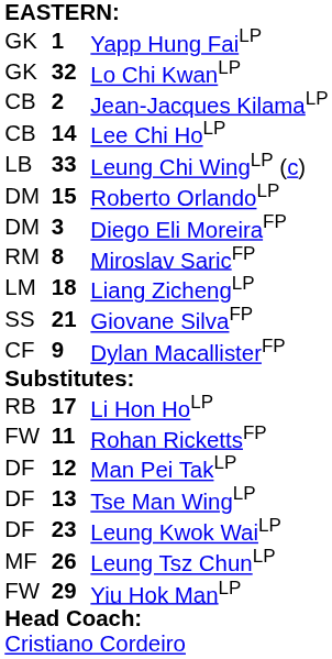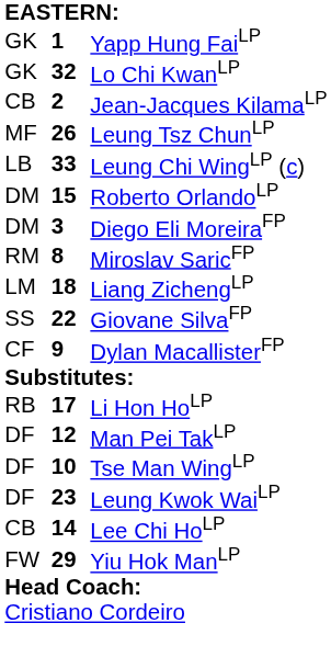rows swapped: Lee Chi HoLP <-> Leung Tsz ChunLP
Giovane SilvaFP | column 2: 21 -> 22
- row: FW | 11 | Rohan RickettsFP
Tse Man WingLP | column 2: 13 -> 10
